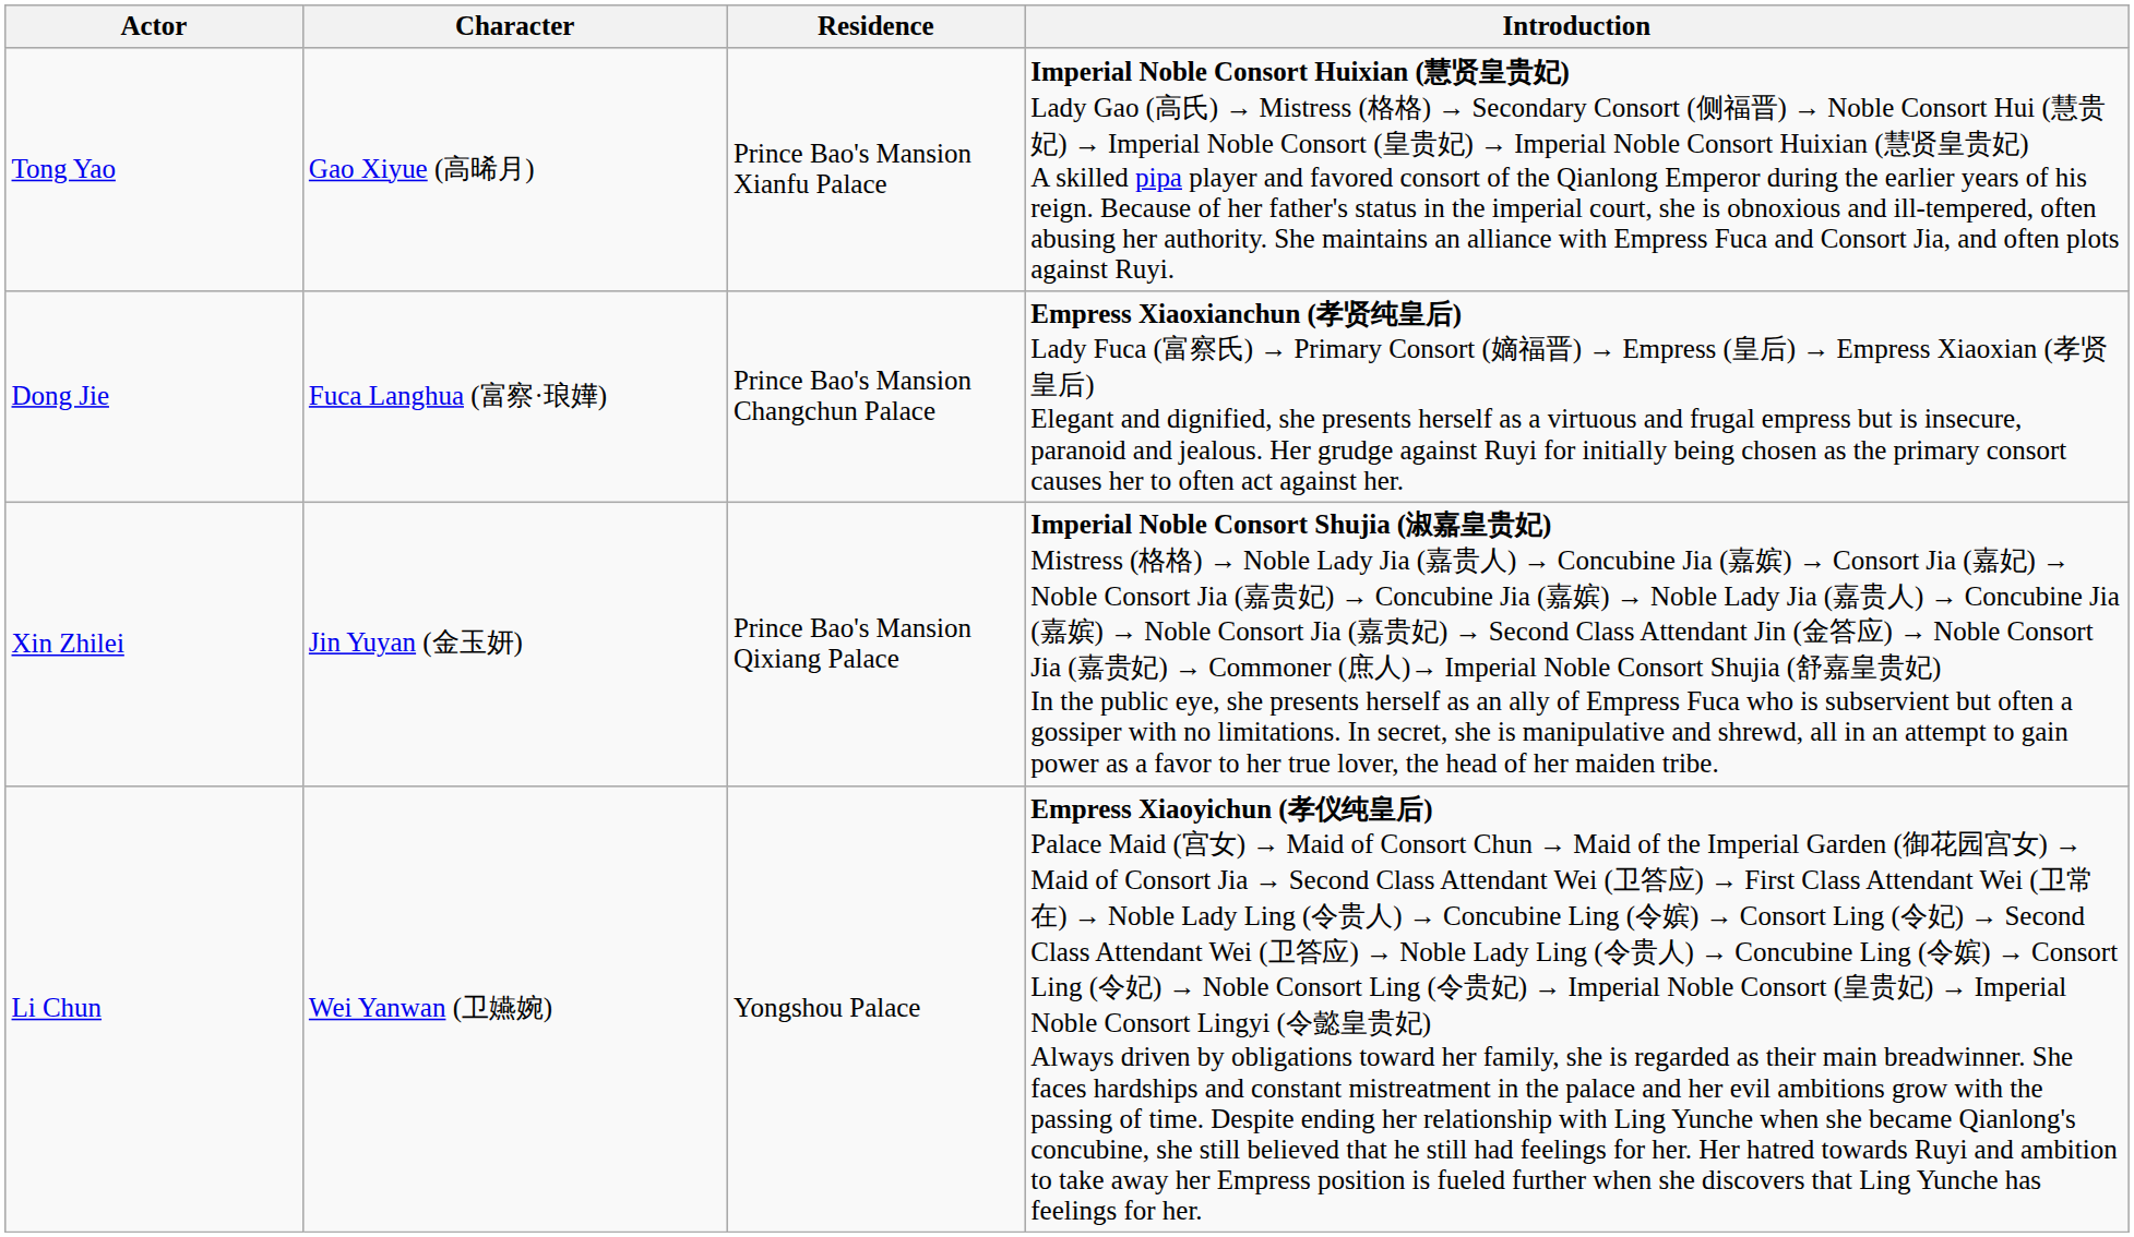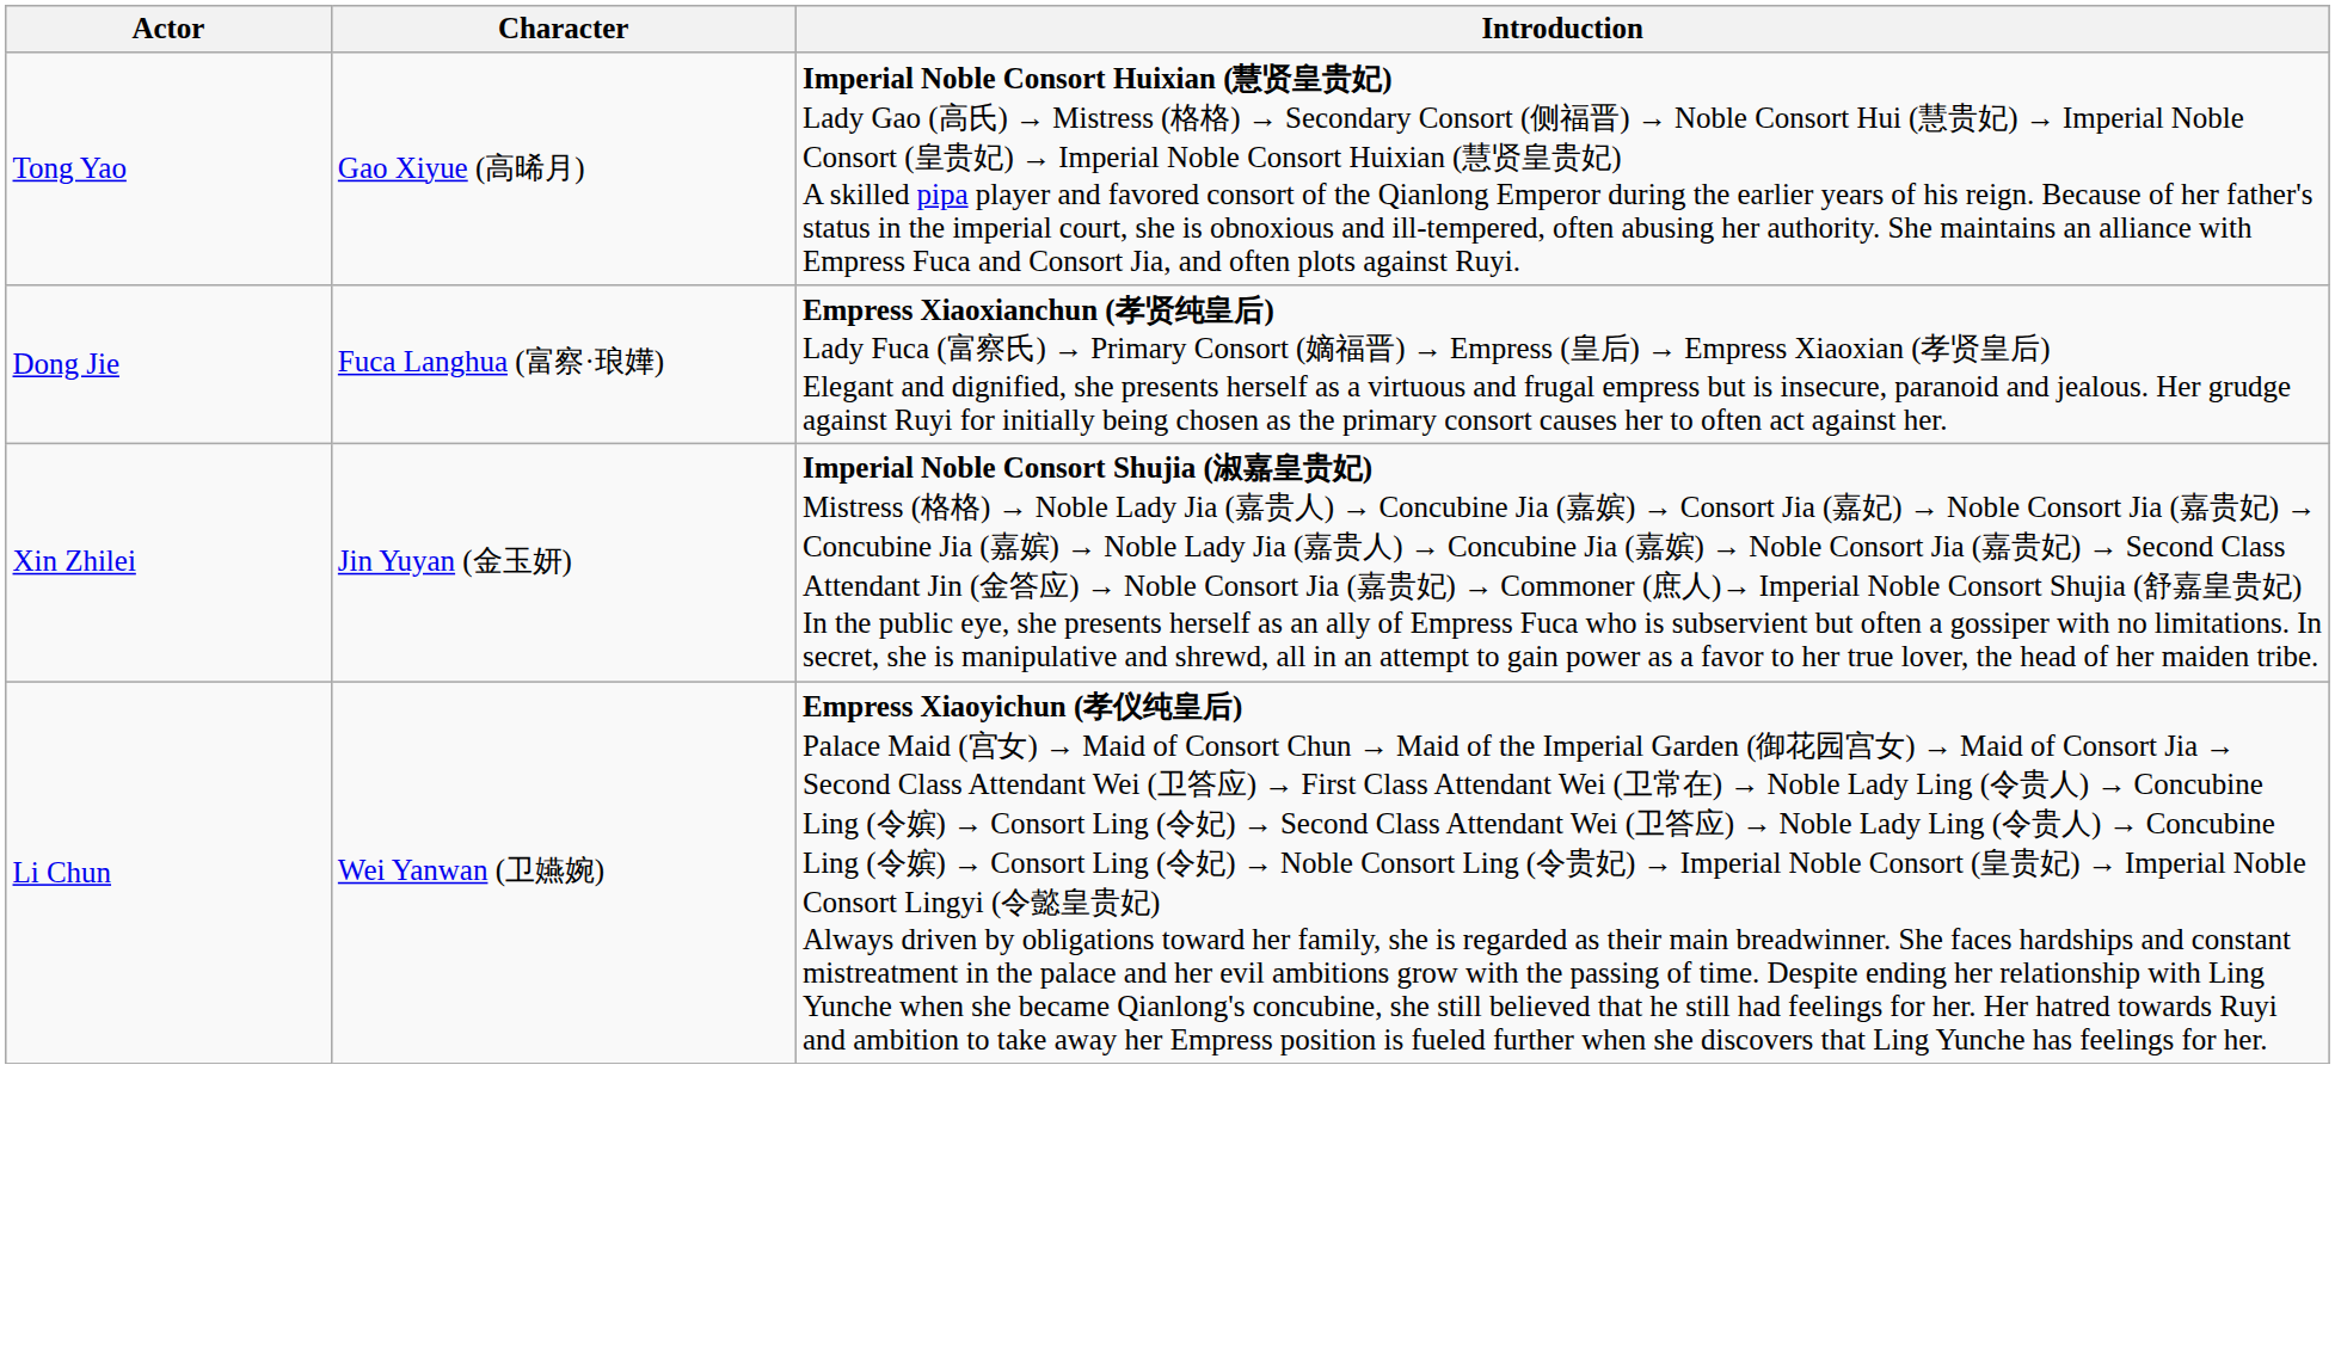- column: Residence | Prince Bao's Mansion Xianfu Palace | Prince Bao's Mansion Changchun Palace | Prince Bao's Mansion Qixiang Palace | Yongshou Palace
